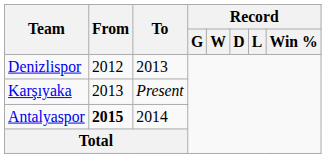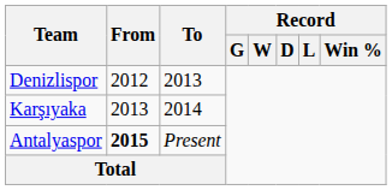Karşıyaka | To: Present -> 2014
Antalyaspor | To: 2014 -> Present
